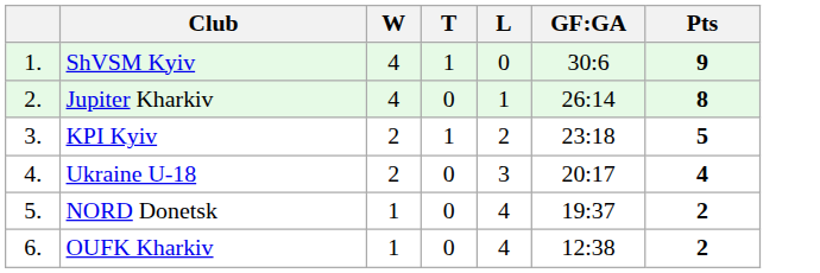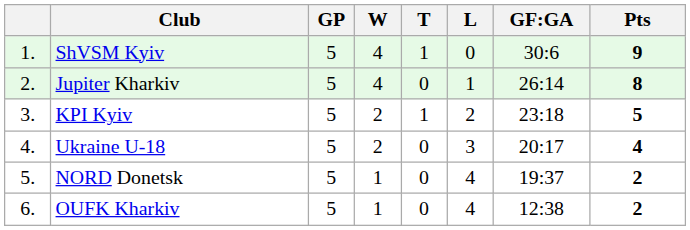+ column: GP | 5 | 5 | 5 | 5 | 5 | 5
